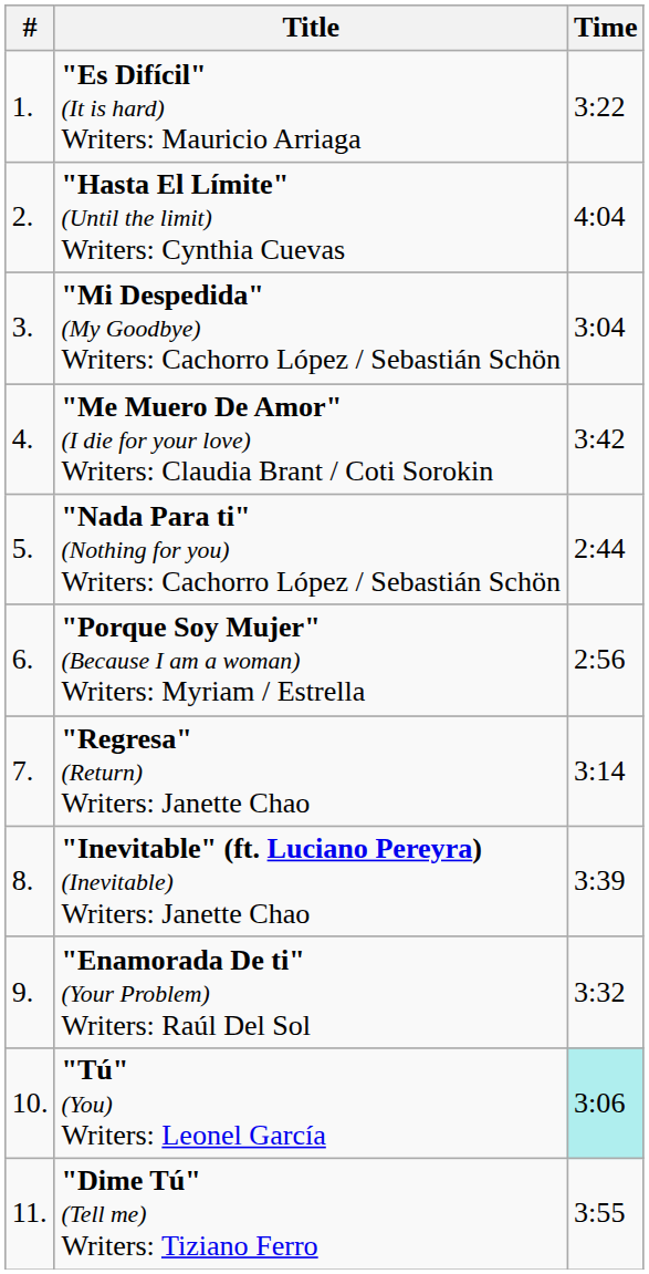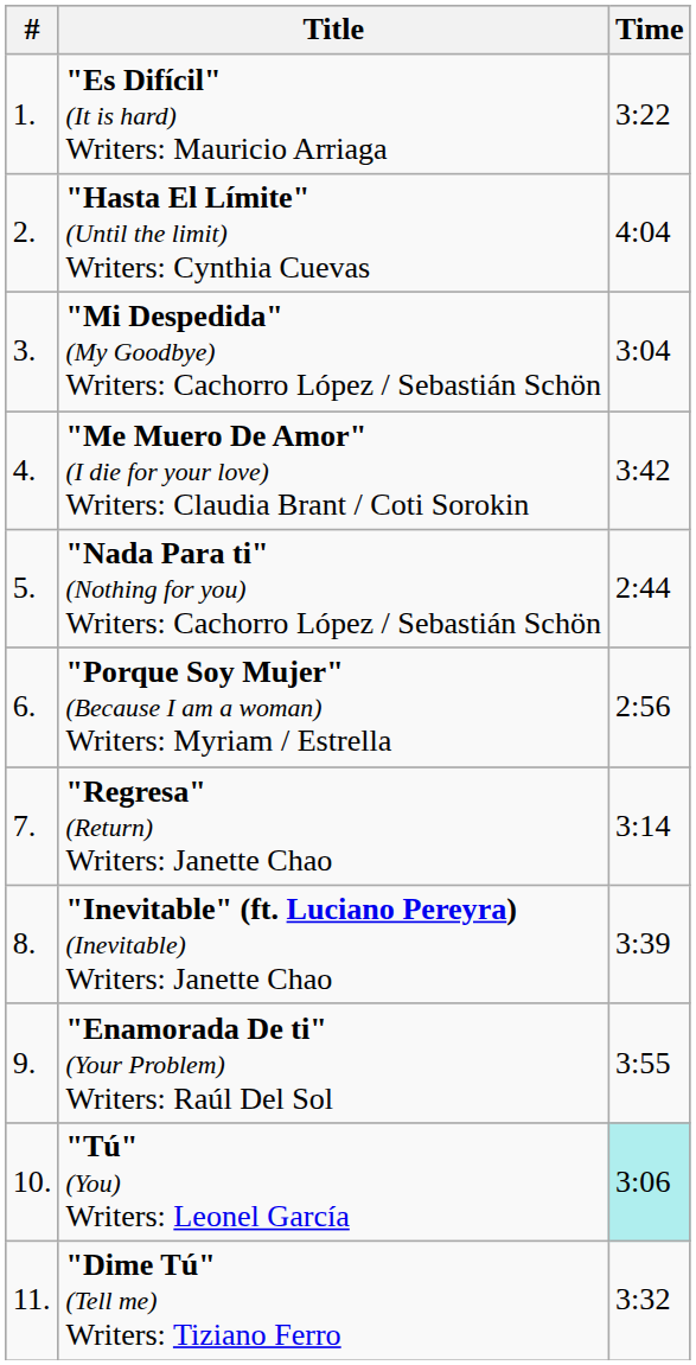"Enamorada De ti" (Your Problem) Writers: Raúl Del Sol | Time: 3:32 -> 3:55
"Dime Tú" (Tell me) Writers: Tiziano Ferro | Time: 3:55 -> 3:32
